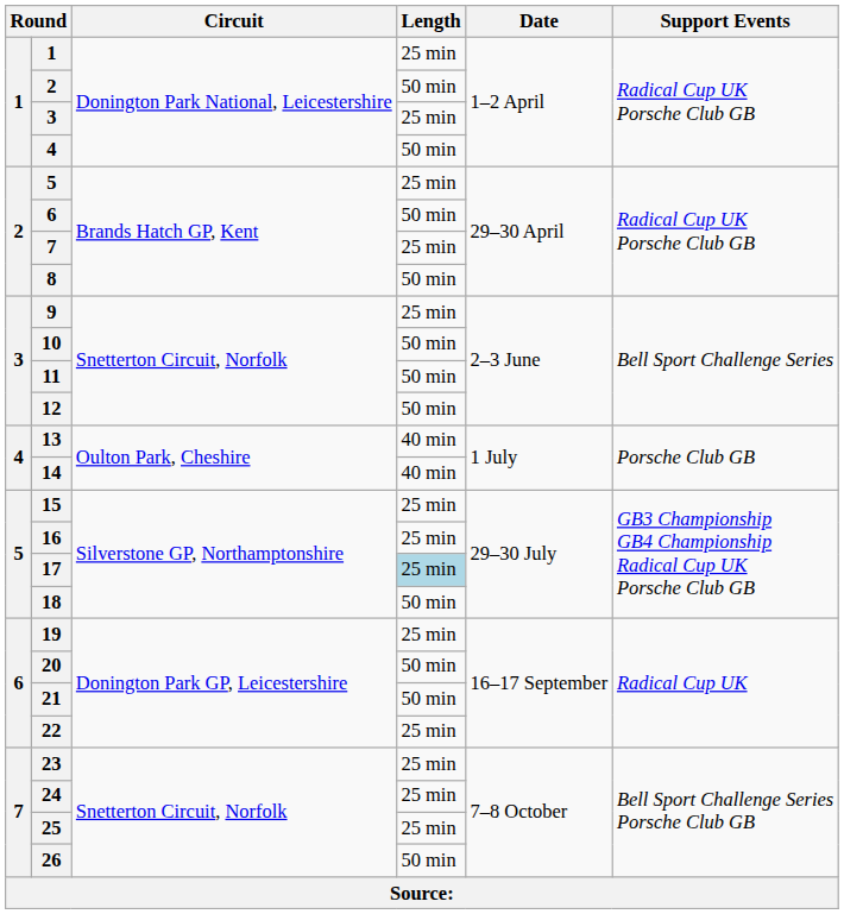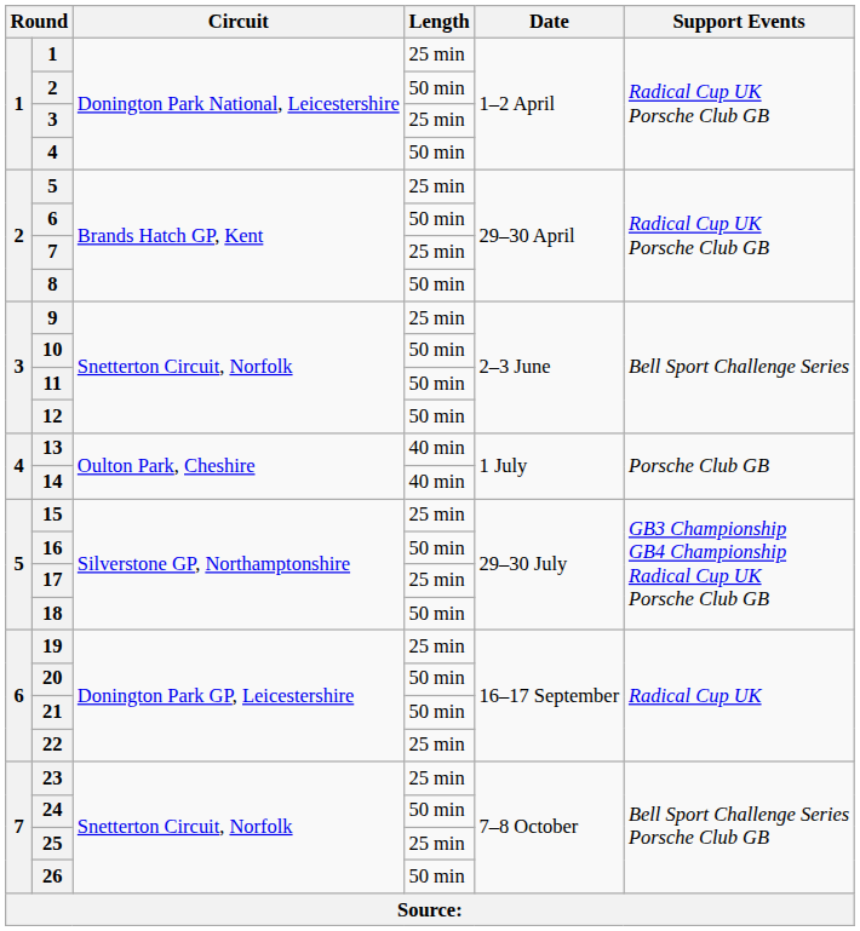16 | Length: 25 min -> 50 min
17 | Length: lightblue background -> no background
24 | Length: 25 min -> 50 min
